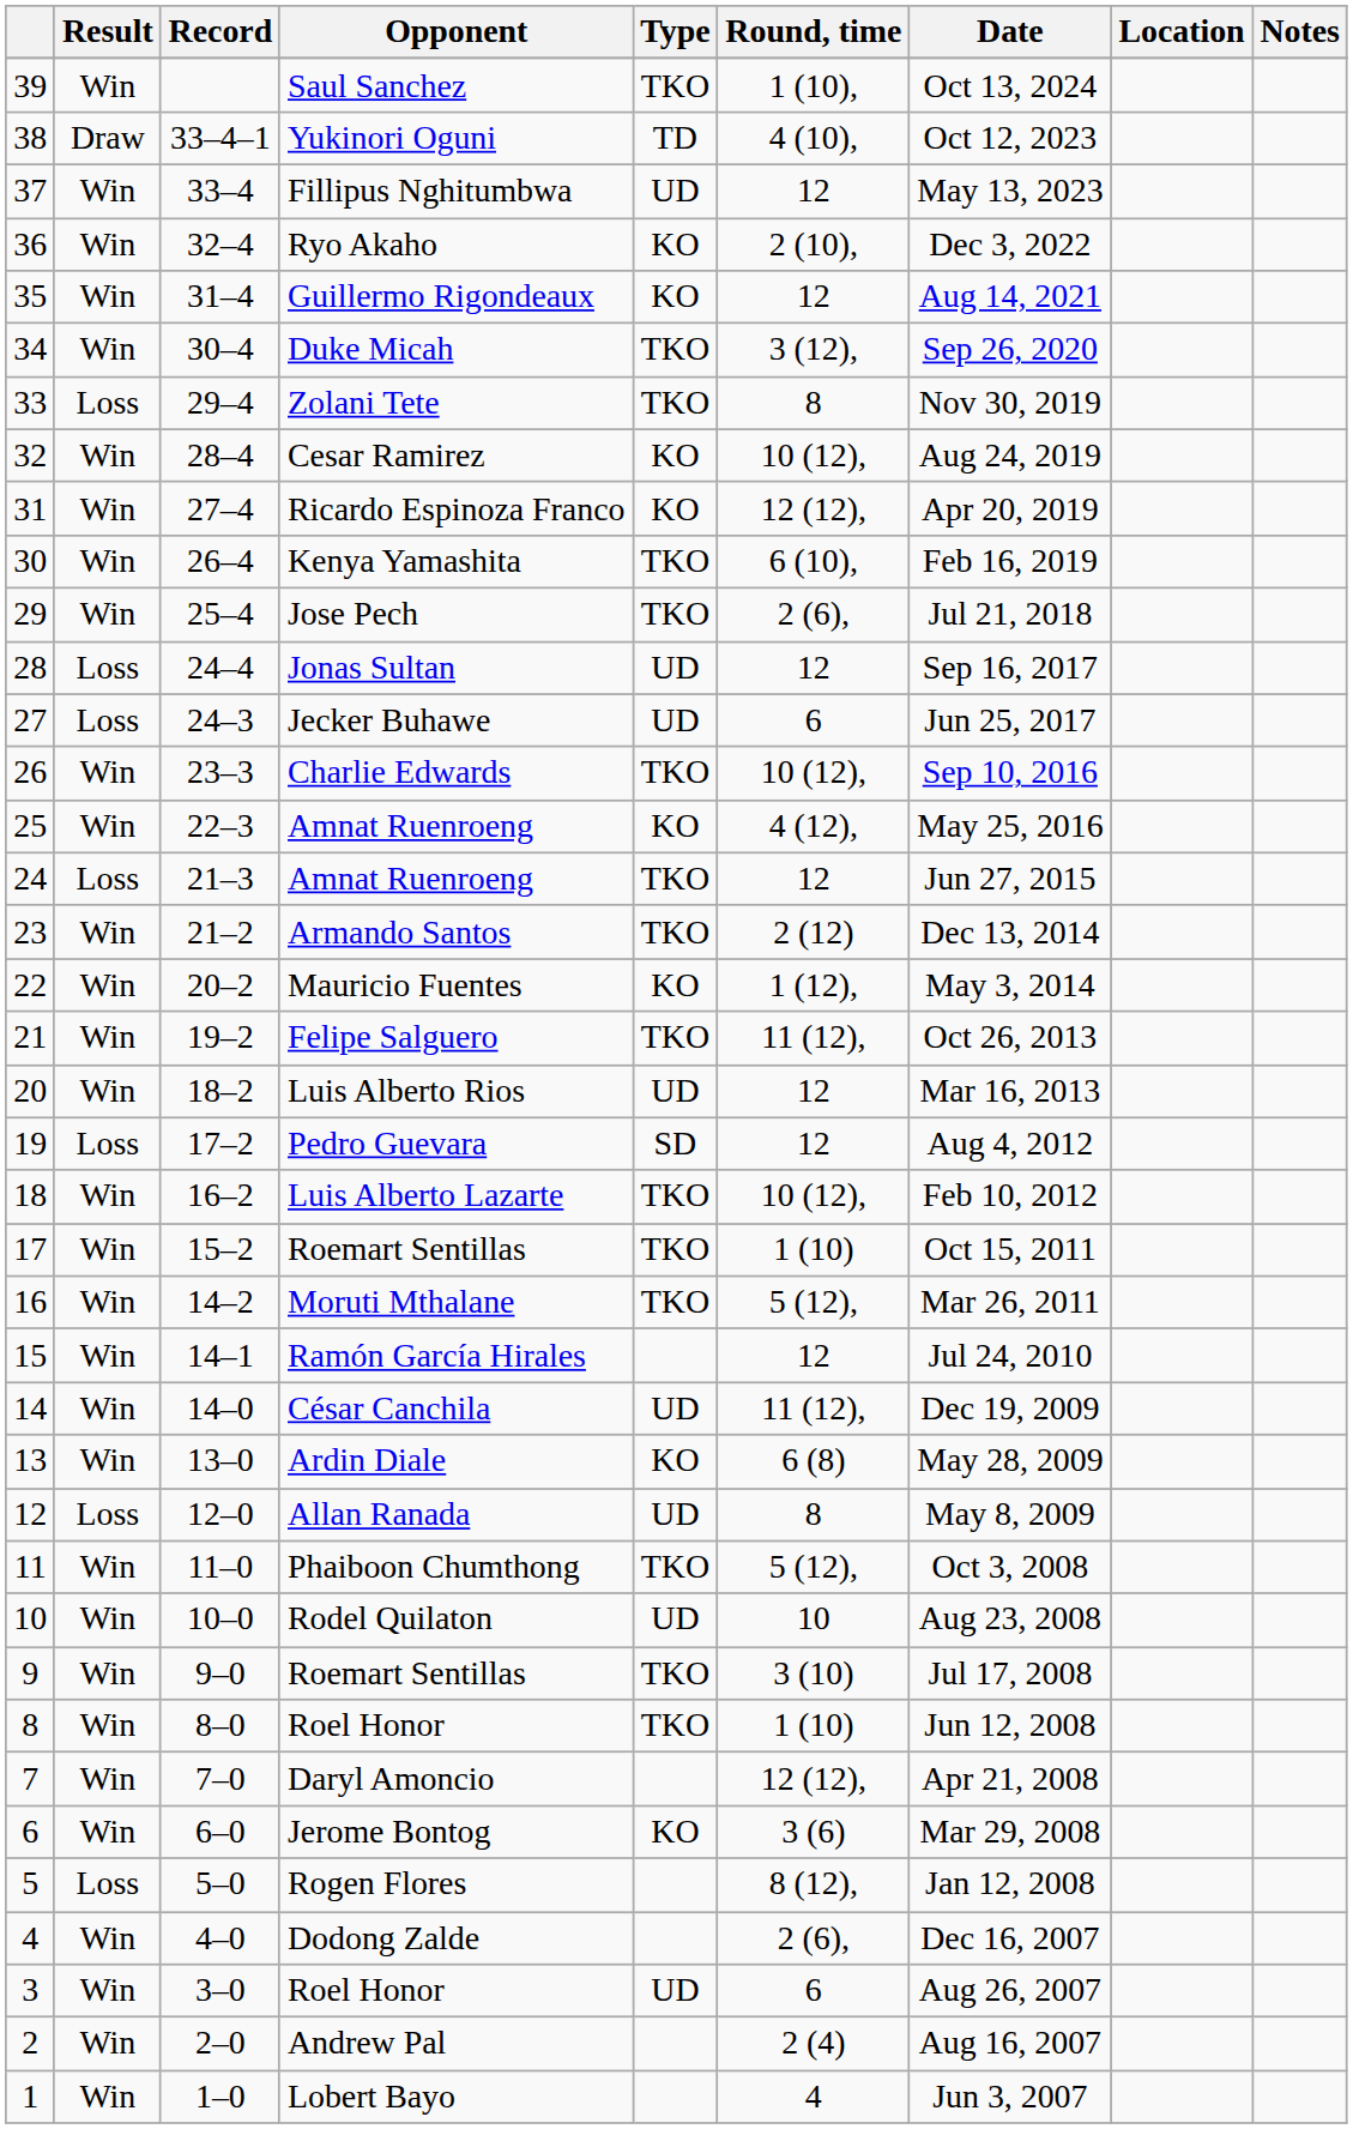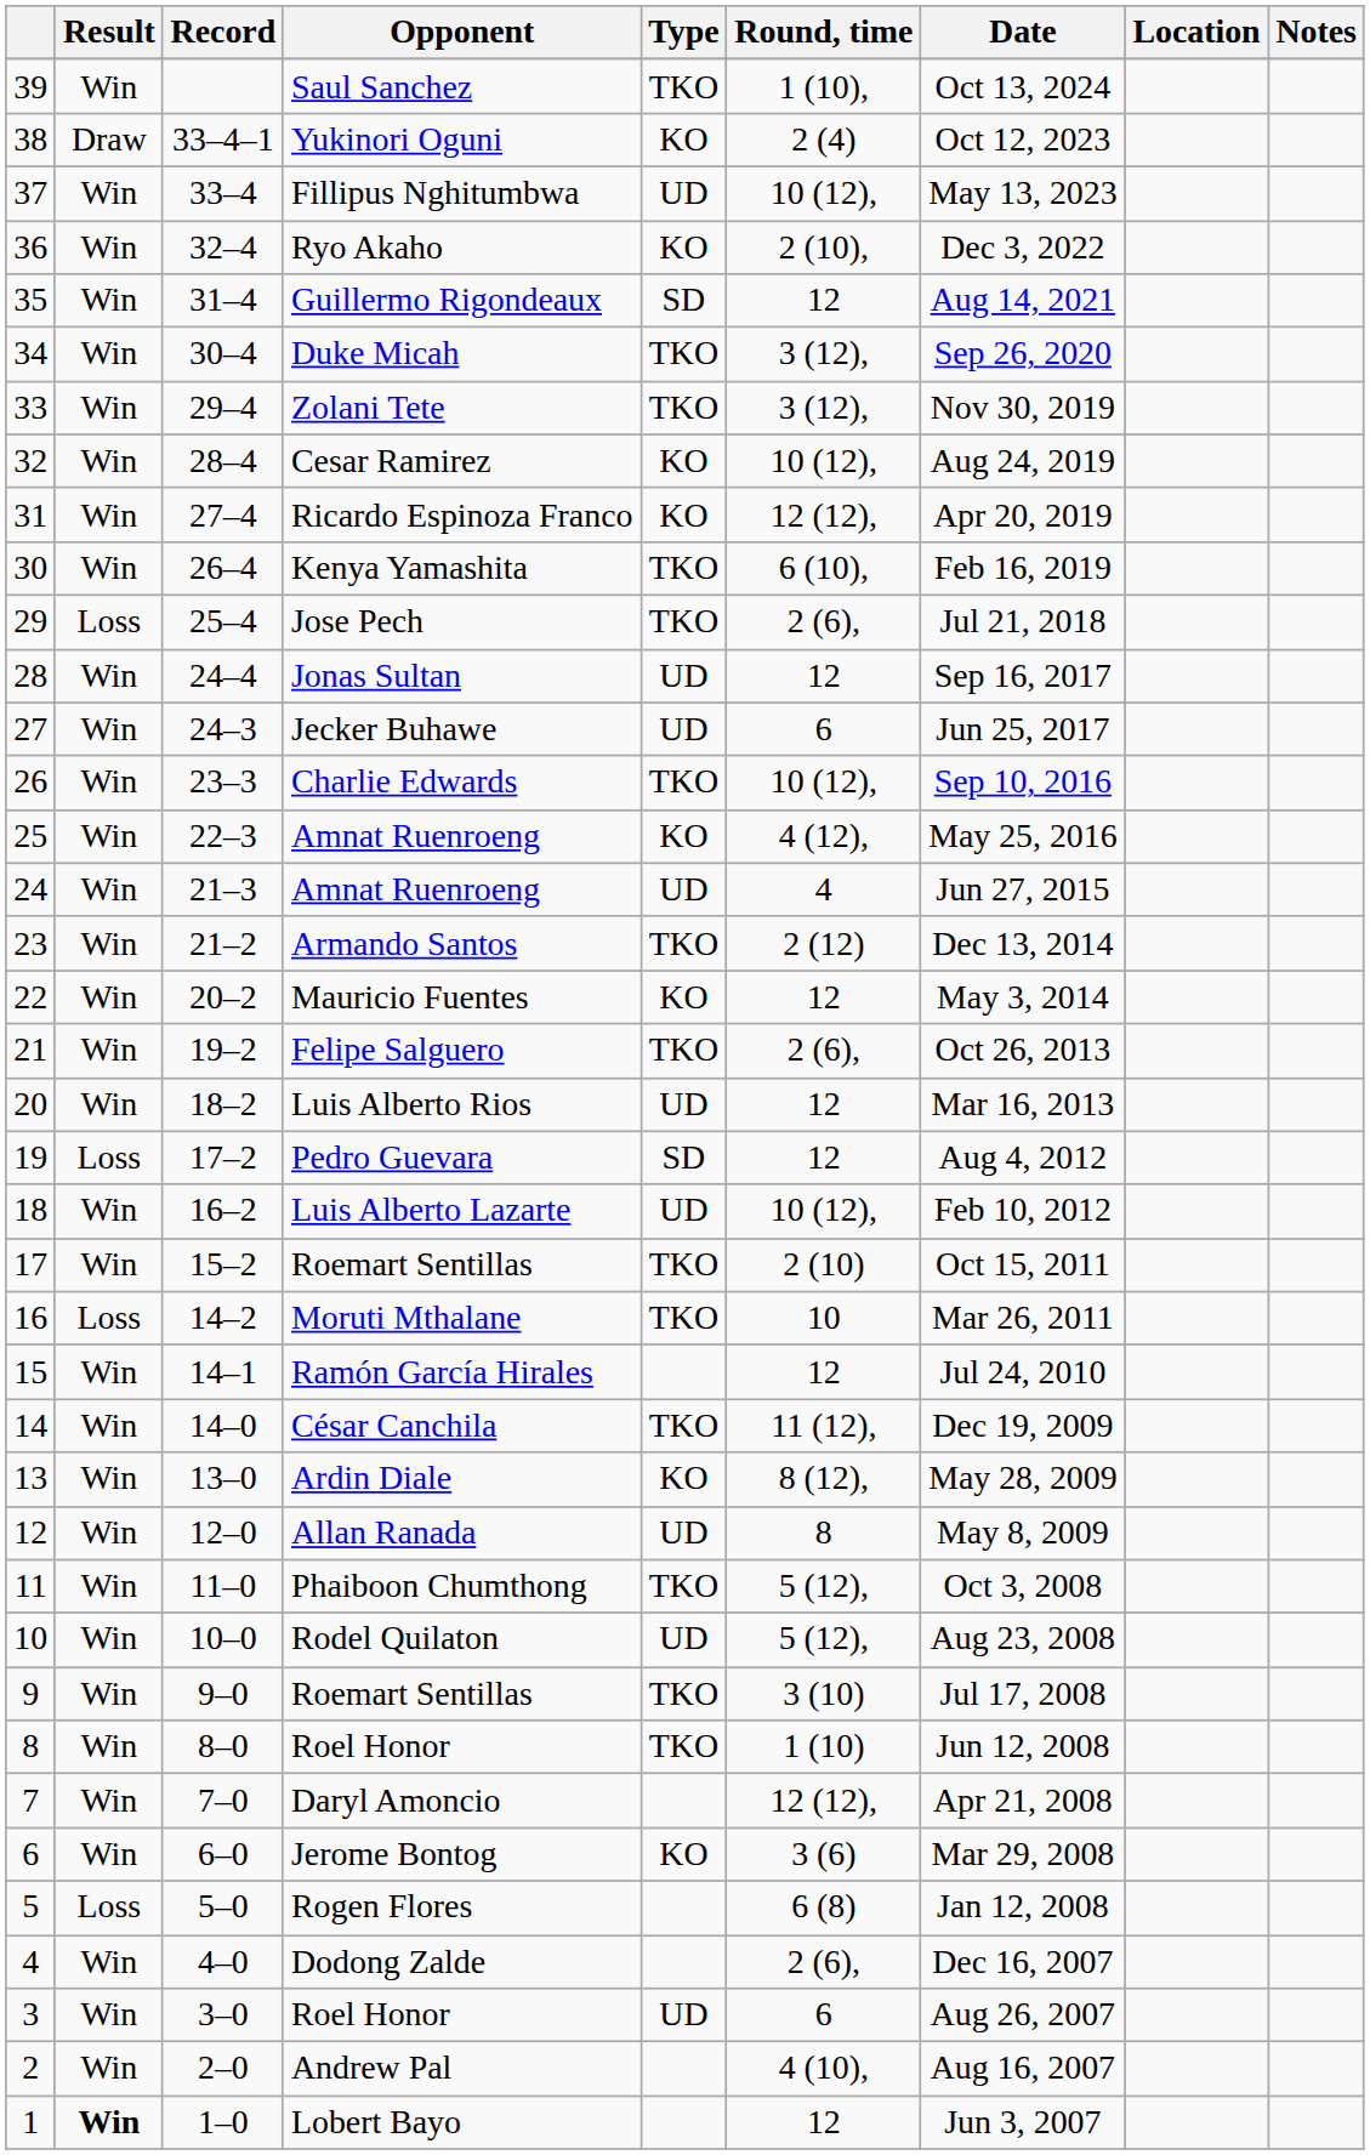Yukinori Oguni | Type: TD -> KO
Yukinori Oguni | Round, time: 4 (10), -> 2 (4)
Fillipus Nghitumbwa | Round, time: 12 -> 10 (12),
Guillermo Rigondeaux | Type: KO -> SD
Zolani Tete | Result: Loss -> Win
Zolani Tete | Round, time: 8 -> 3 (12),
Jose Pech | Result: Win -> Loss
Jonas Sultan | Result: Loss -> Win
Jecker Buhawe | Result: Loss -> Win
24 / Amnat Ruenroeng | Result: Loss -> Win
24 / Amnat Ruenroeng | Type: TKO -> UD
24 / Amnat Ruenroeng | Round, time: 12 -> 4
Mauricio Fuentes | Round, time: 1 (12), -> 12
Felipe Salguero | Round, time: 11 (12), -> 2 (6),
Luis Alberto Lazarte | Type: TKO -> UD
17 / Roemart Sentillas | Round, time: 1 (10) -> 2 (10)
Moruti Mthalane | Result: Win -> Loss
Moruti Mthalane | Round, time: 5 (12), -> 10
César Canchila | Type: UD -> TKO
Ardin Diale | Round, time: 6 (8) -> 8 (12),
Allan Ranada | Result: Loss -> Win
Rodel Quilaton | Round, time: 10 -> 5 (12),
Rogen Flores | Round, time: 8 (12), -> 6 (8)
Andrew Pal | Round, time: 2 (4) -> 4 (10),
Lobert Bayo | Result: normal -> bold
Lobert Bayo | Round, time: 4 -> 12
